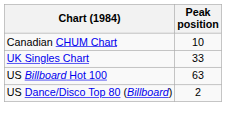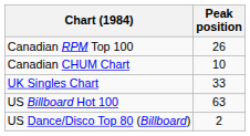+ row: Canadian RPM Top 100 | 26
